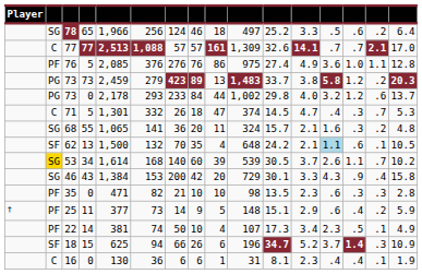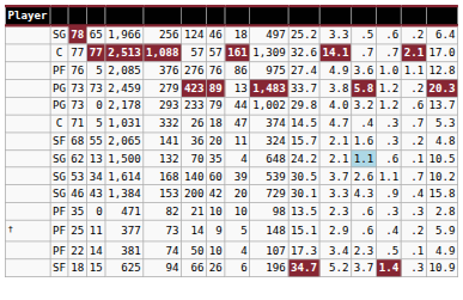73 / 0 | column 8: 84 -> 79
71 | column 5: 1,301 -> 1,031
68 | column 2: SG -> SF
68 | column 5: 1,065 -> 2,065
62 | column 2: SF -> SG
53 | column 2: gold background -> no background
- row: C | 16 | 0 | 130 | 36 | 6 | 6 | 1 | 31 | 8.1 | 2.3 | .4 | .4 | .1 | 1.9
